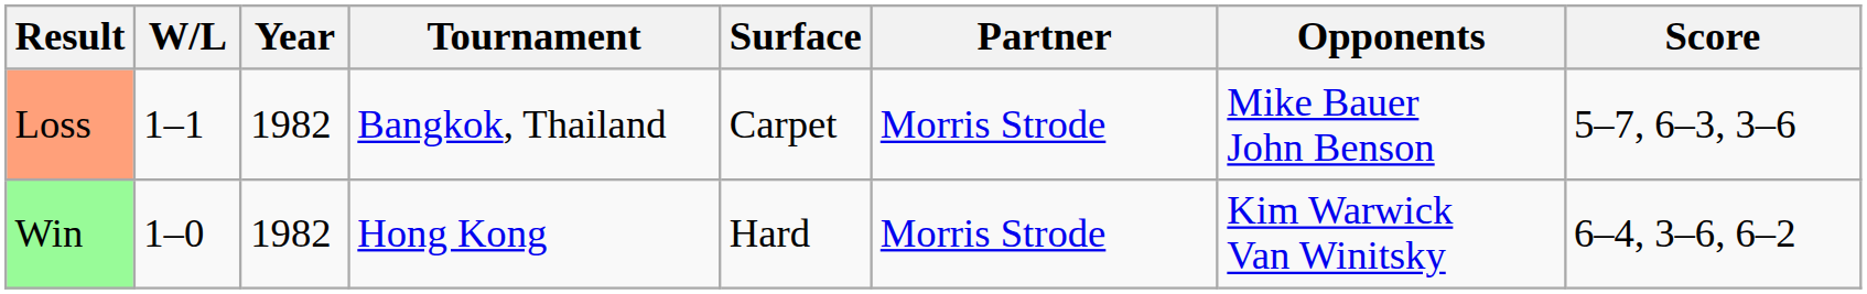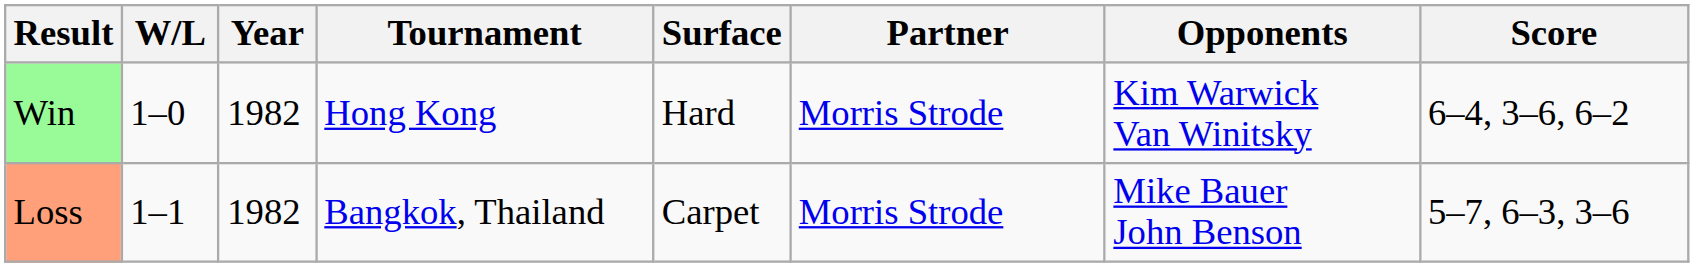rows swapped: Win <-> Loss
